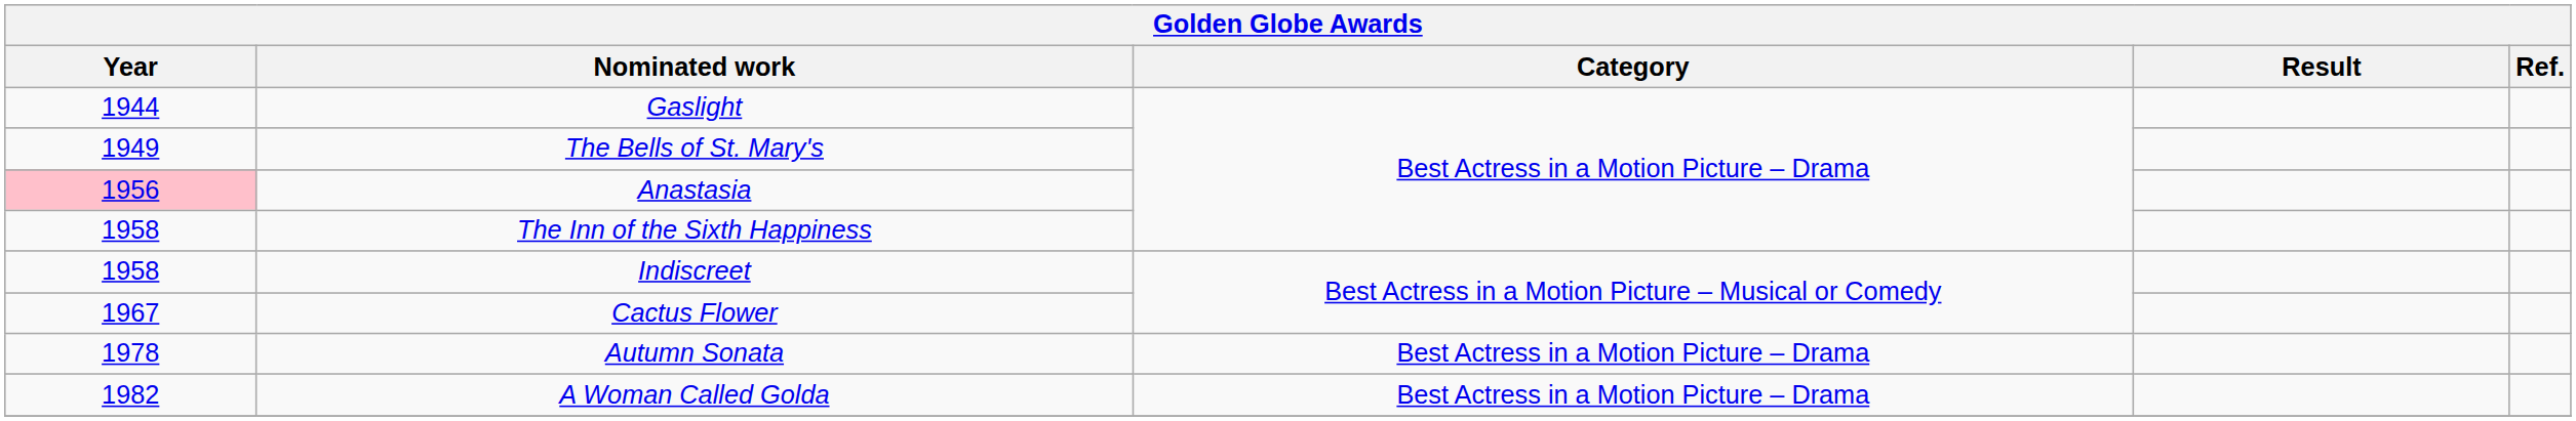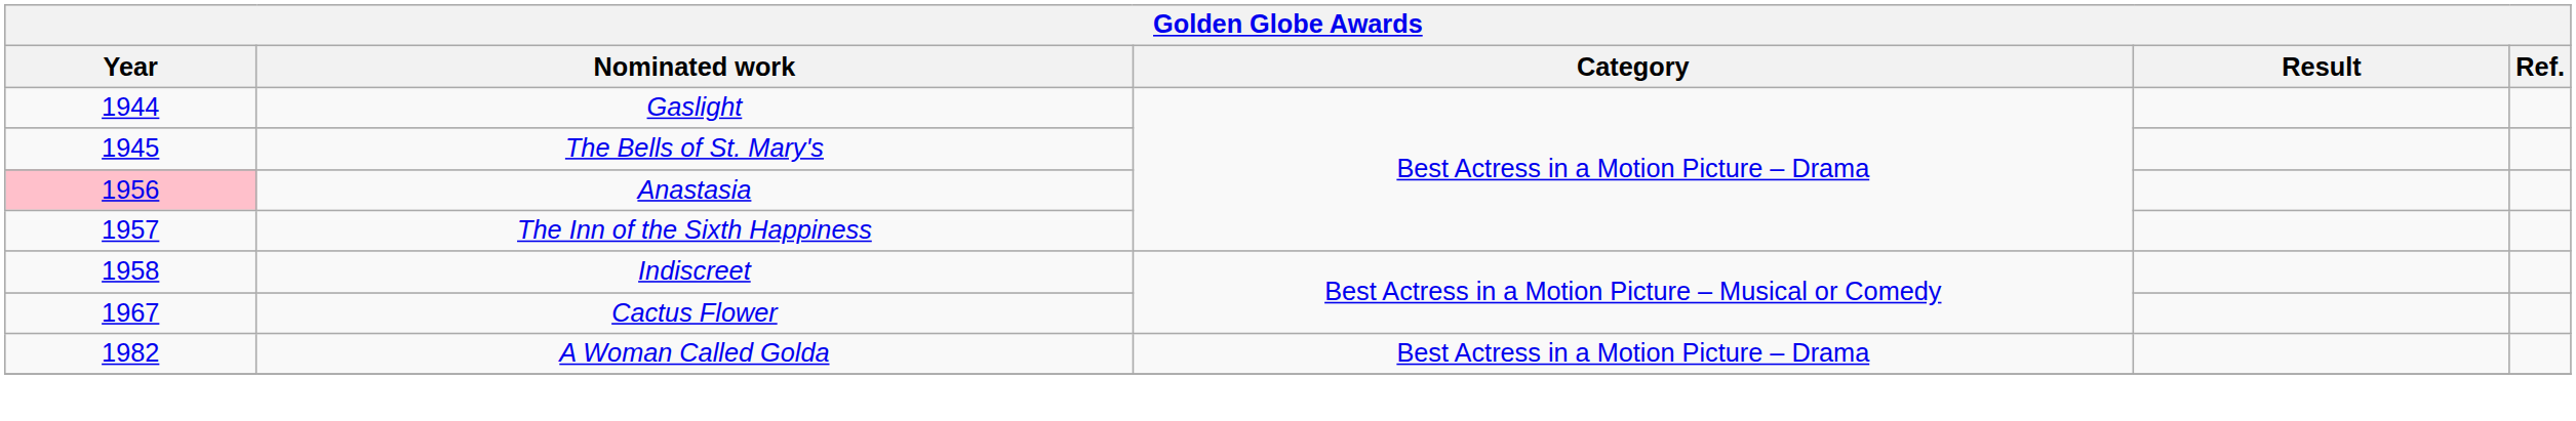The Bells of St. Mary's | Year: 1949 -> 1945
The Inn of the Sixth Happiness | Year: 1958 -> 1957
- row: 1978 | Autumn Sonata | Best Actress in a Motion Picture – Drama
